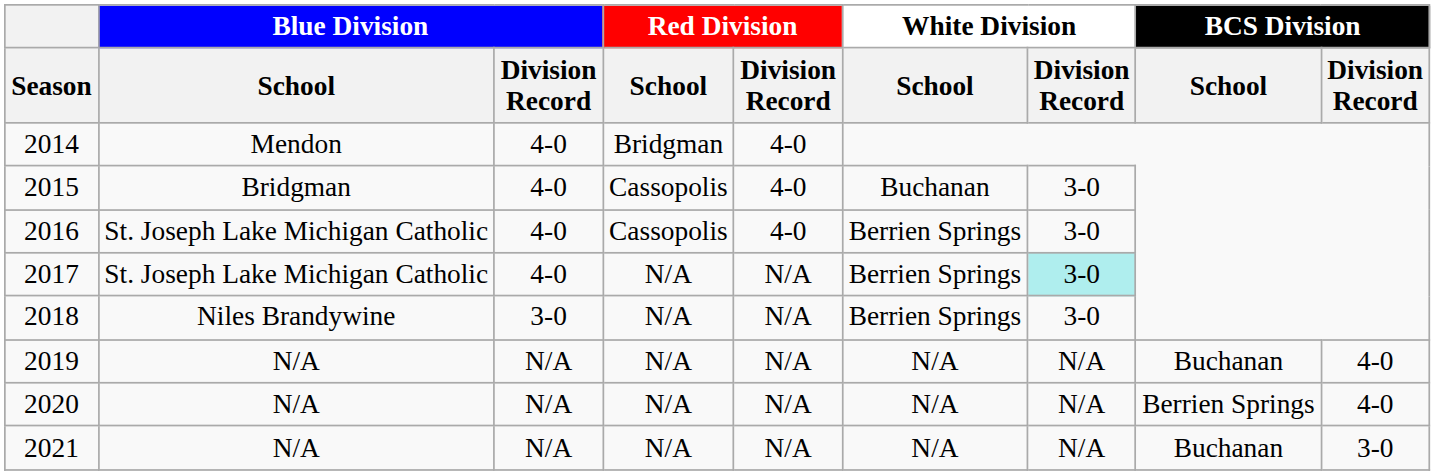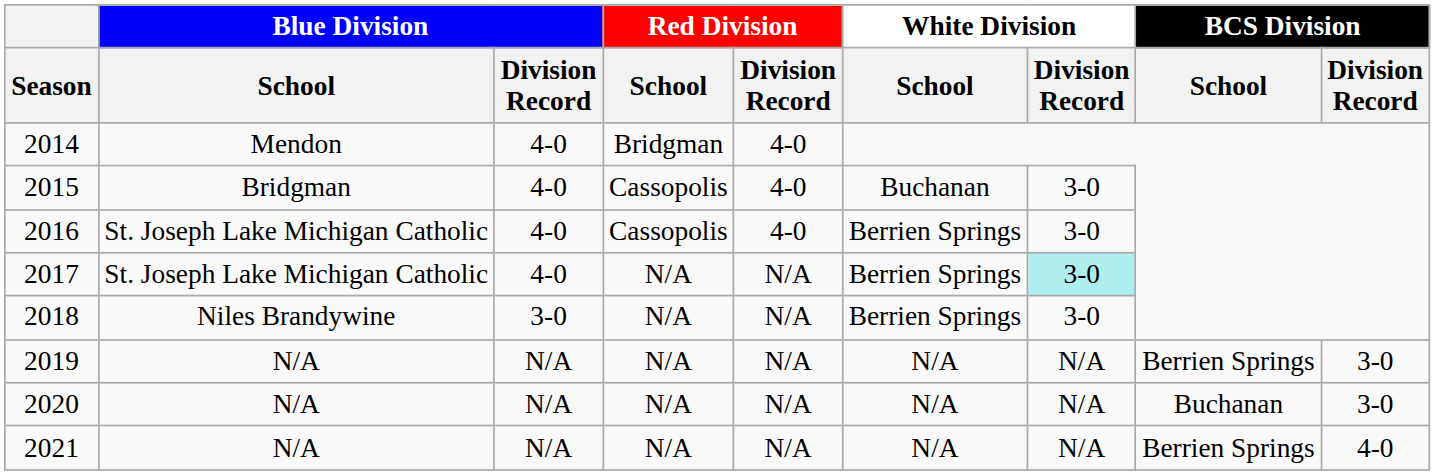2019 | BCS Division / School: Buchanan -> Berrien Springs
2019 | BCS Division / Division Record: 4-0 -> 3-0
2020 | BCS Division / School: Berrien Springs -> Buchanan
2020 | BCS Division / Division Record: 4-0 -> 3-0
2021 | BCS Division / School: Buchanan -> Berrien Springs
2021 | BCS Division / Division Record: 3-0 -> 4-0
